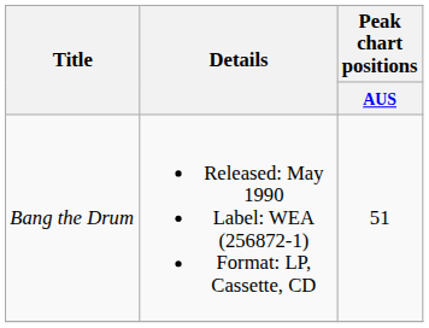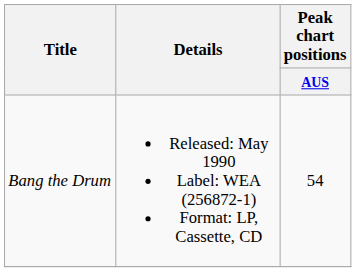Bang the Drum | Peak chart positions / AUS: 51 -> 54
